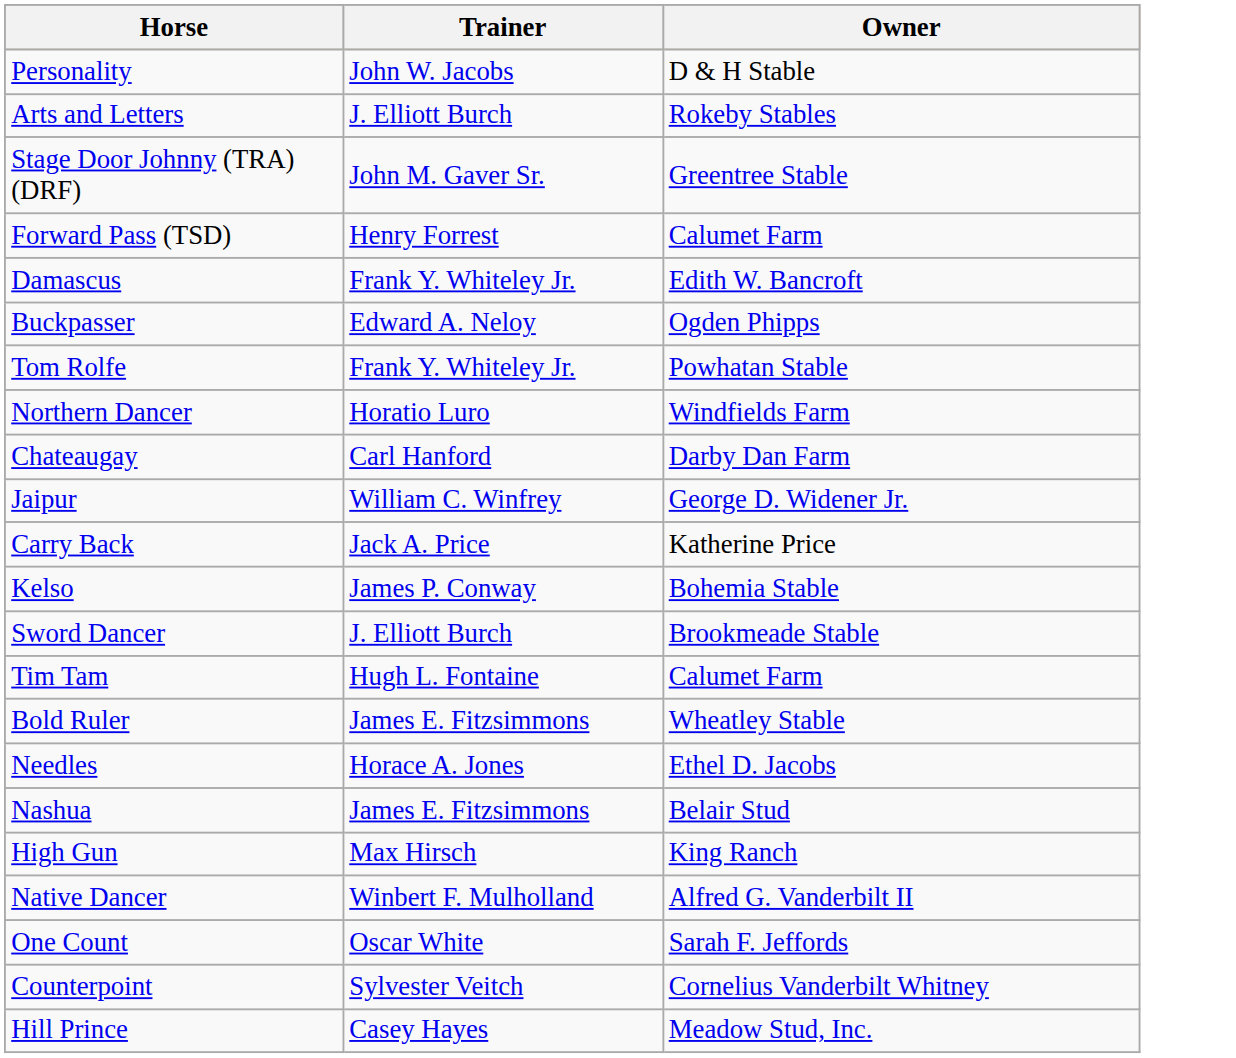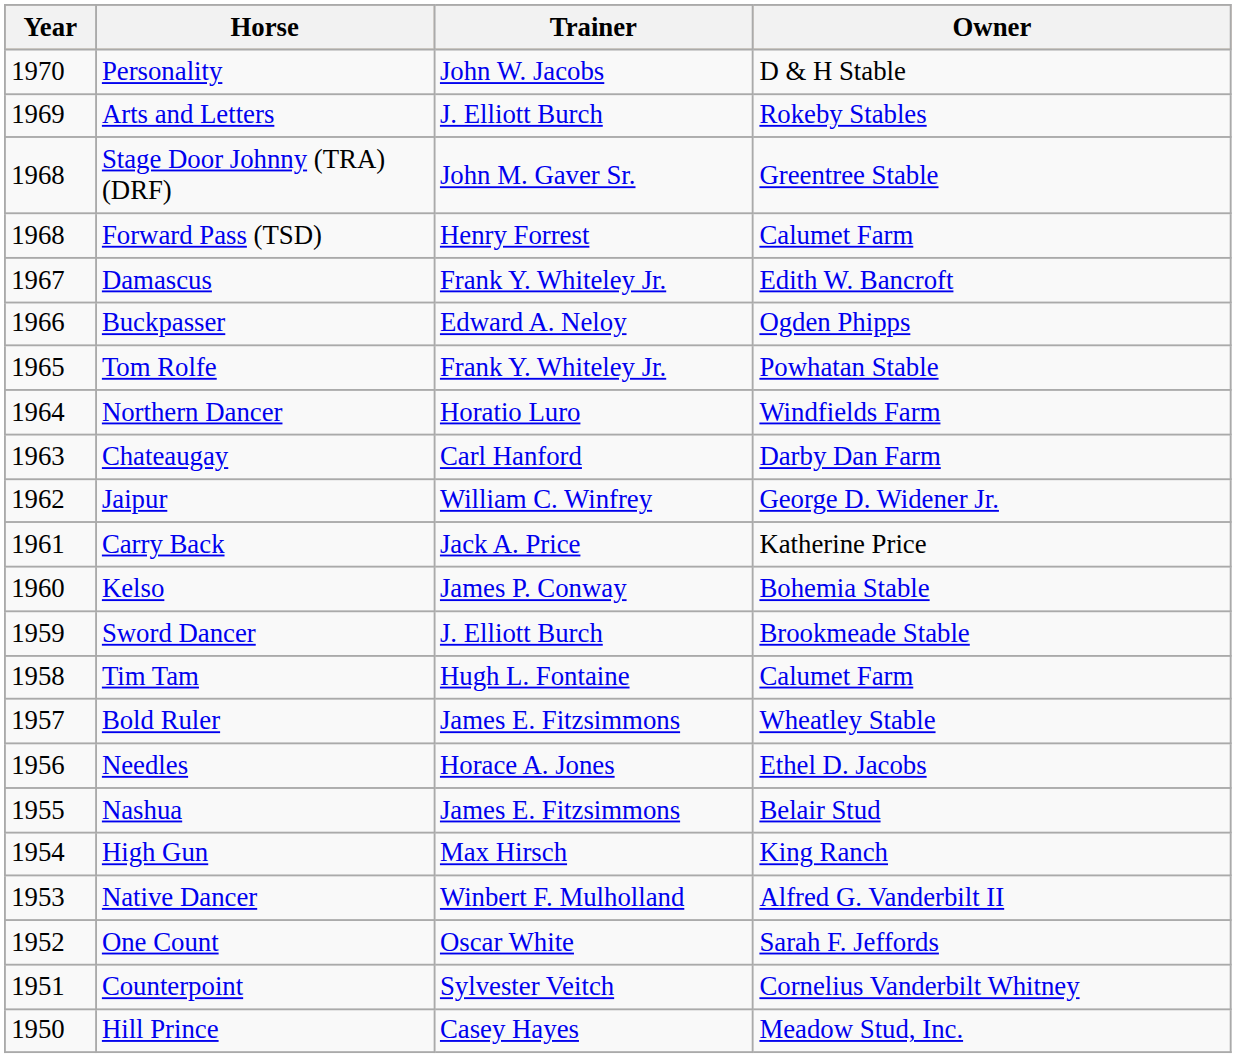+ column: Year | 1970 | 1969 | 1968 | 1968 | 1967 | 1966 | 1965 | 1964 | 1963 | 1962 | 1961 | 1960 | 1959 | 1958 | 1957 | 1956 | 1955 | 1954 | 1953 | 1952 | 1951 | 1950
